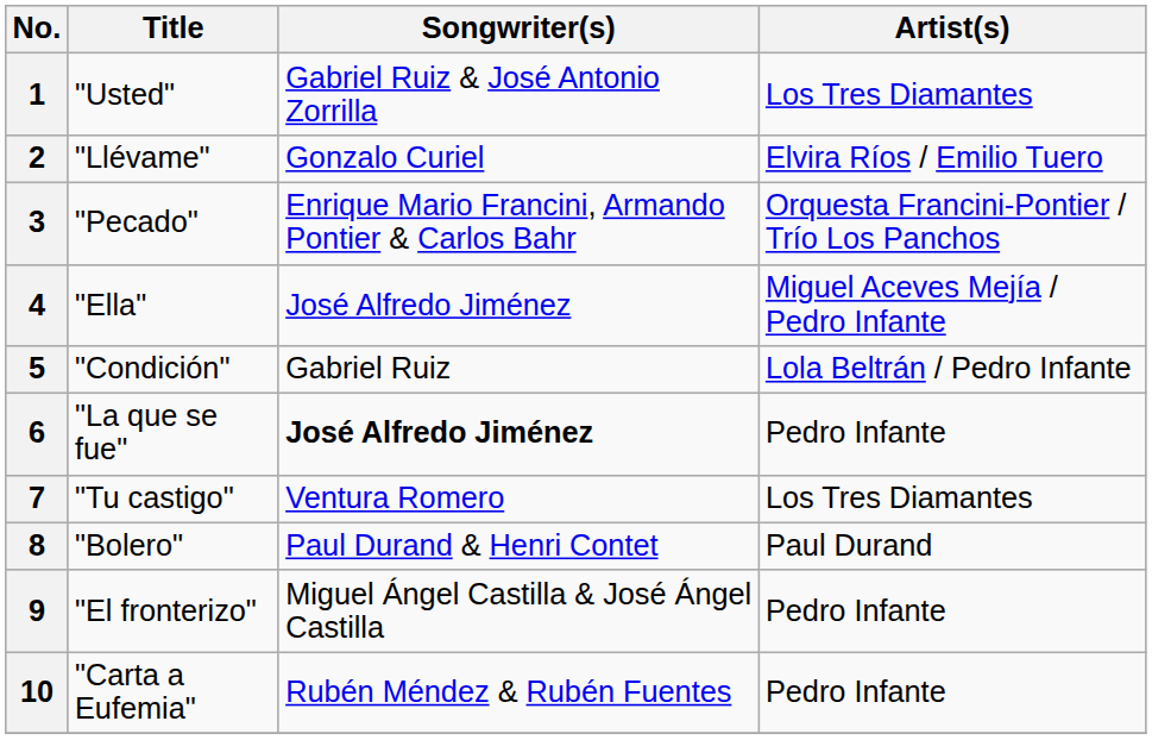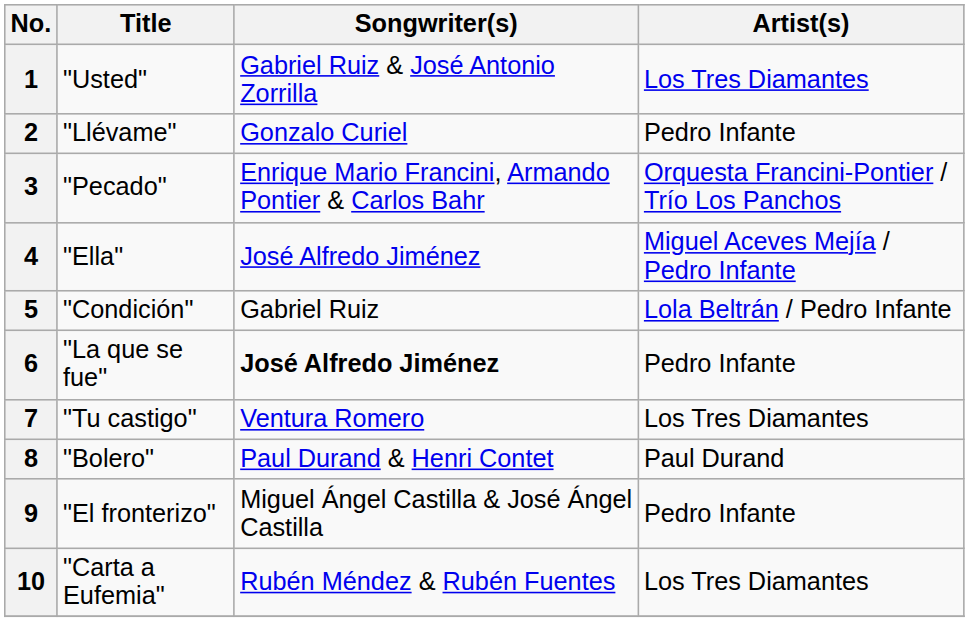2 | Artist(s): Elvira Ríos / Emilio Tuero -> Pedro Infante
10 | Artist(s): Pedro Infante -> Los Tres Diamantes
